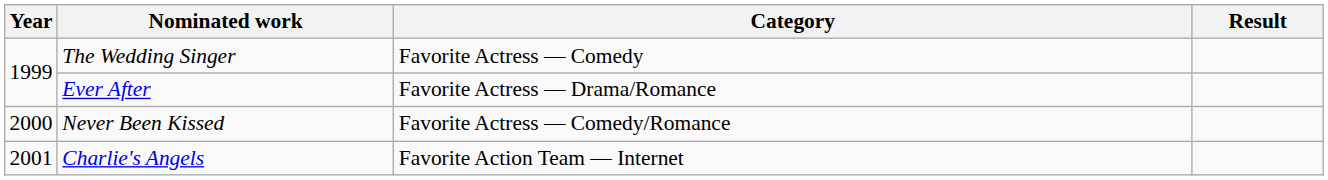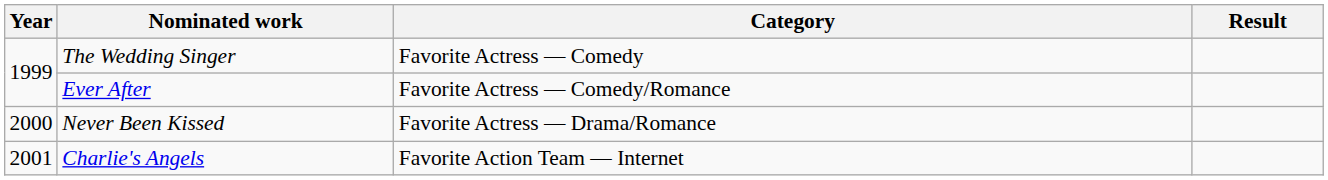Ever After | Category: Favorite Actress — Drama/Romance -> Favorite Actress — Comedy/Romance
Never Been Kissed | Category: Favorite Actress — Comedy/Romance -> Favorite Actress — Drama/Romance
